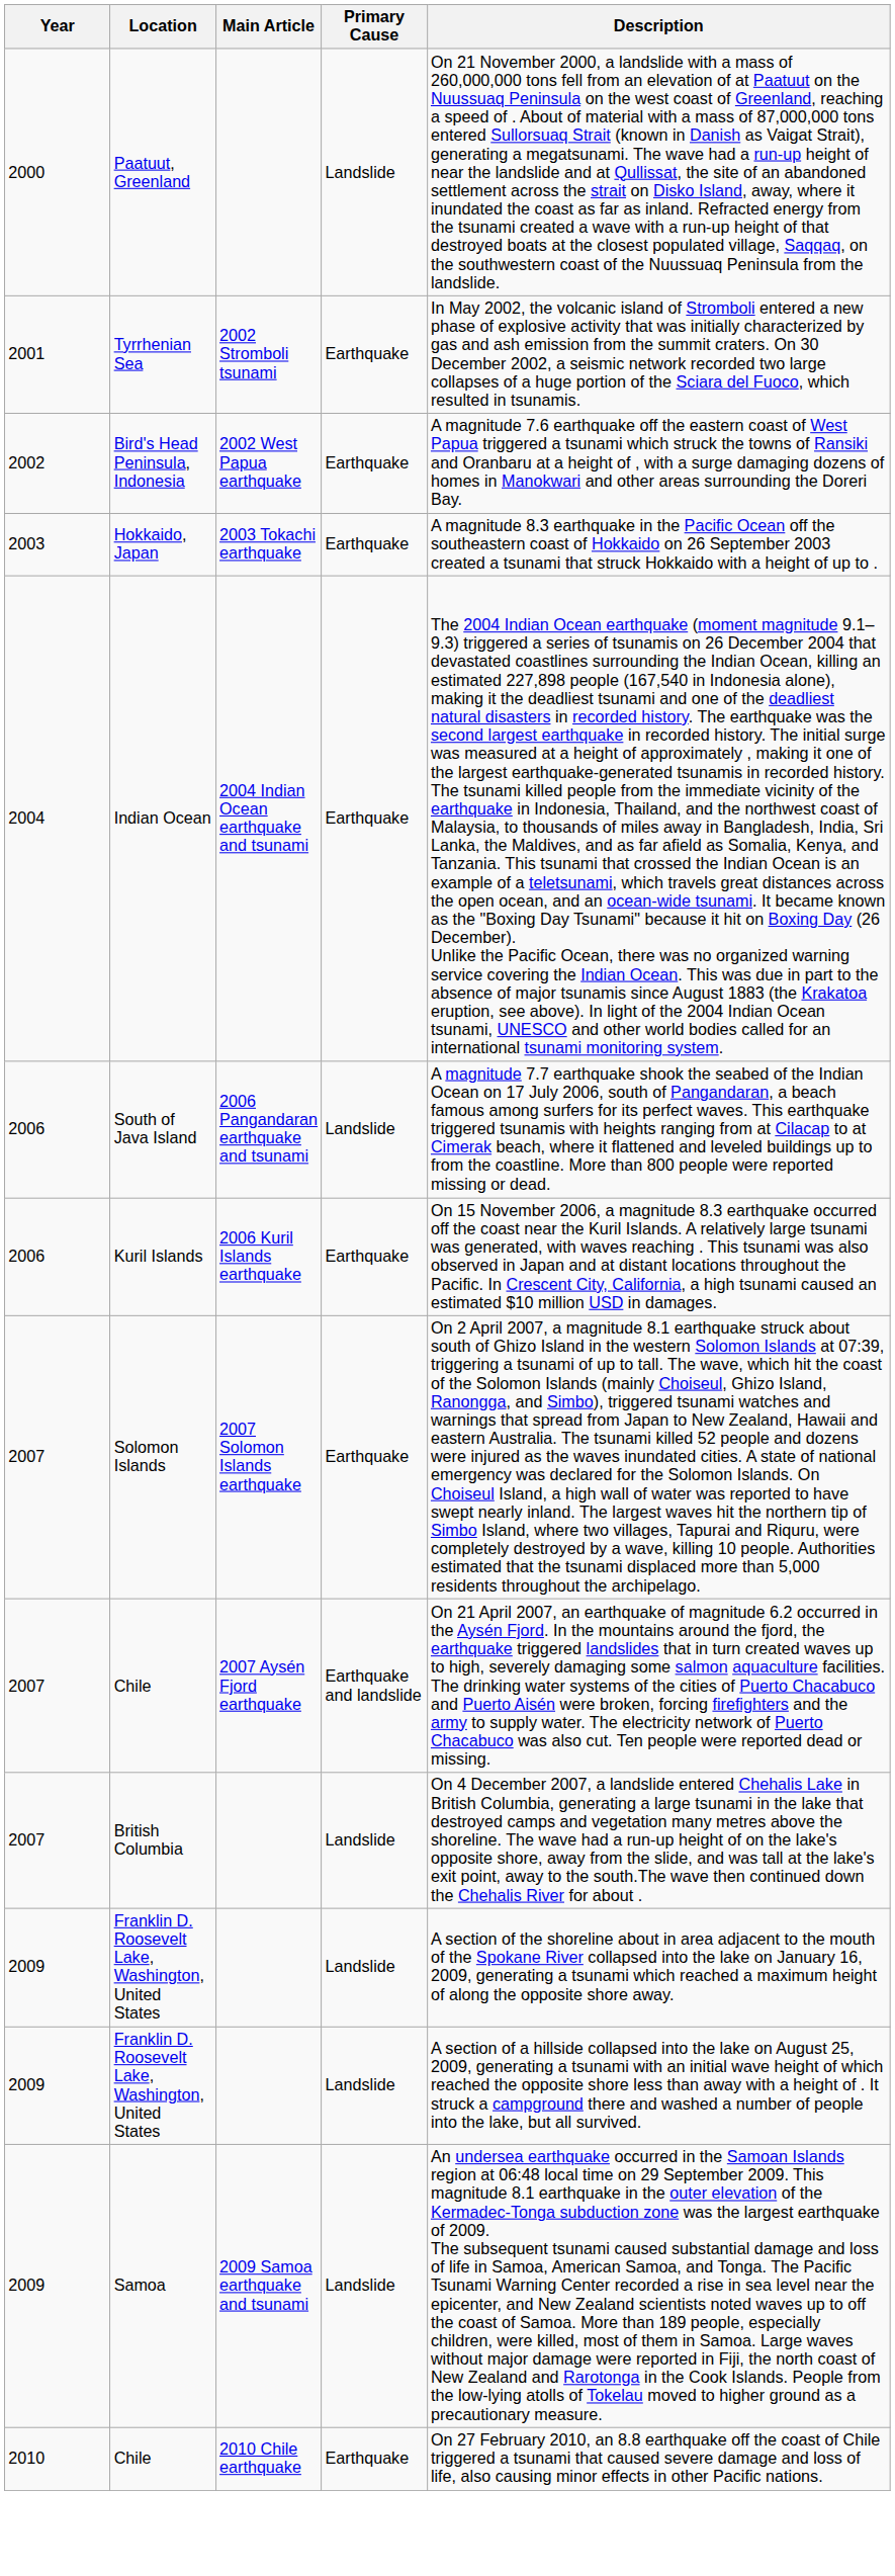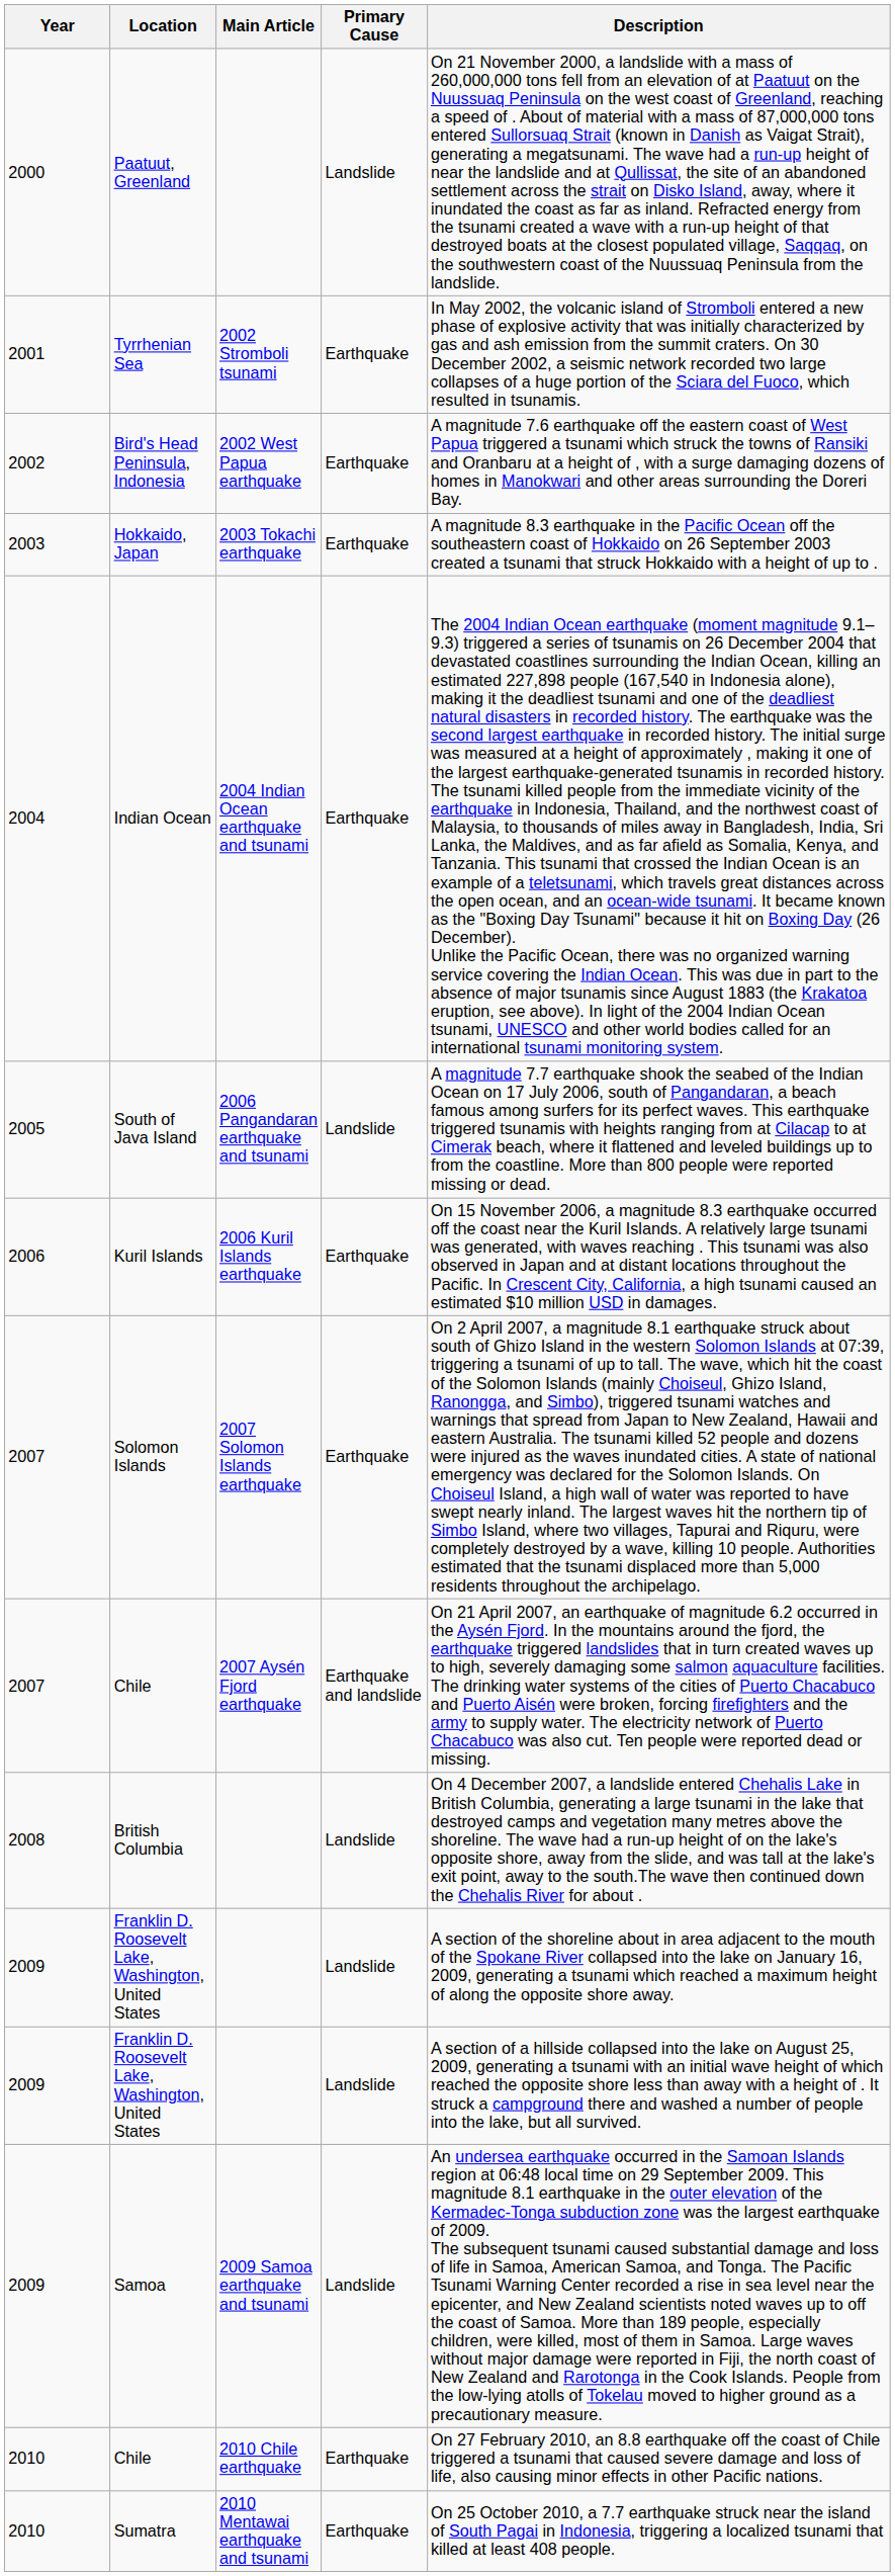South of Java Island | Year: 2006 -> 2005
British Columbia | Year: 2007 -> 2008
+ row: 2010 | Sumatra | 2010 Mentawai earthquake and tsunami | Earthquake | On 25 October 2010, a 7.7 earthquake struck near the island of South Pagai in Indonesia, triggering a localized tsunami that killed at least 408 people.
